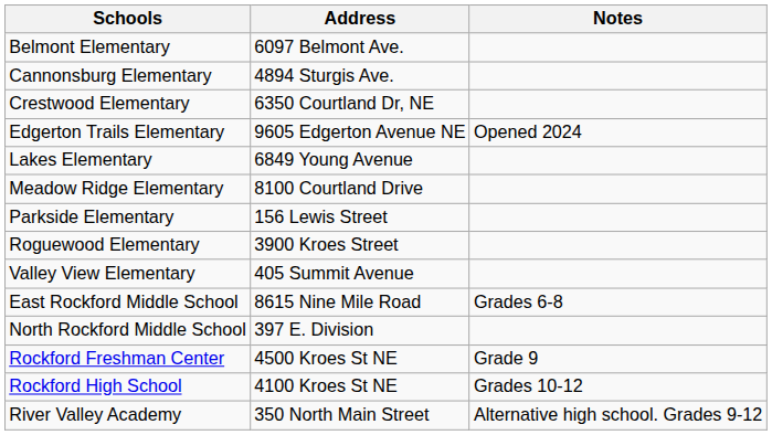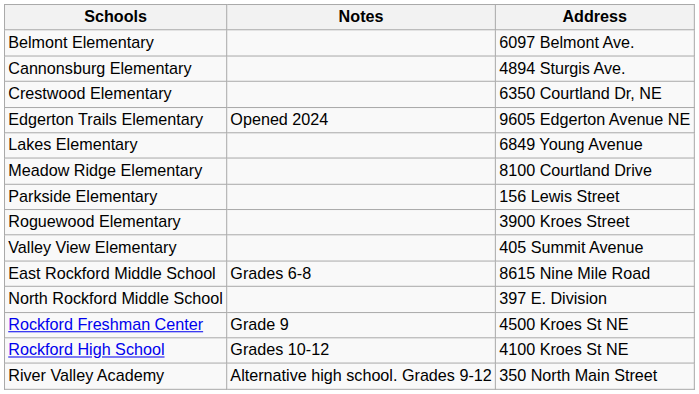columns swapped: Address <-> Notes
